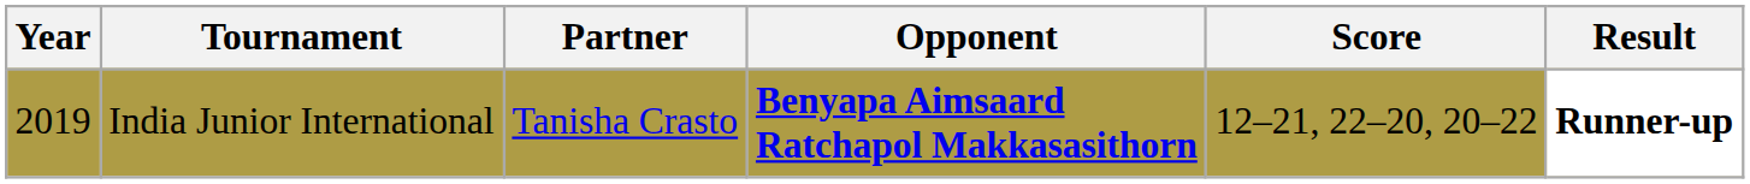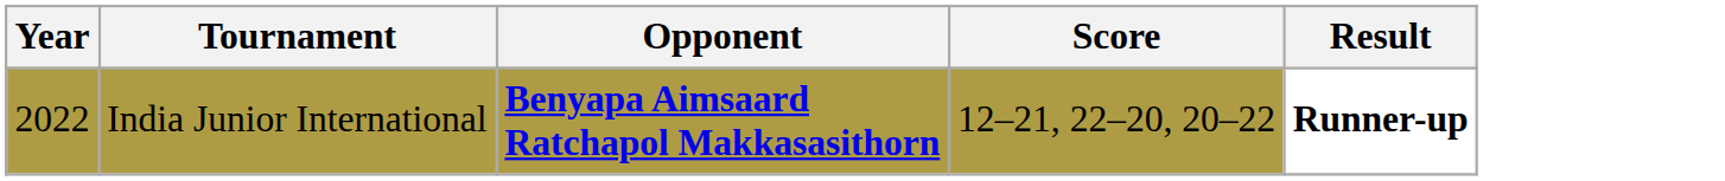- column: Partner | Tanisha Crasto
India Junior International | Year: 2019 -> 2022
